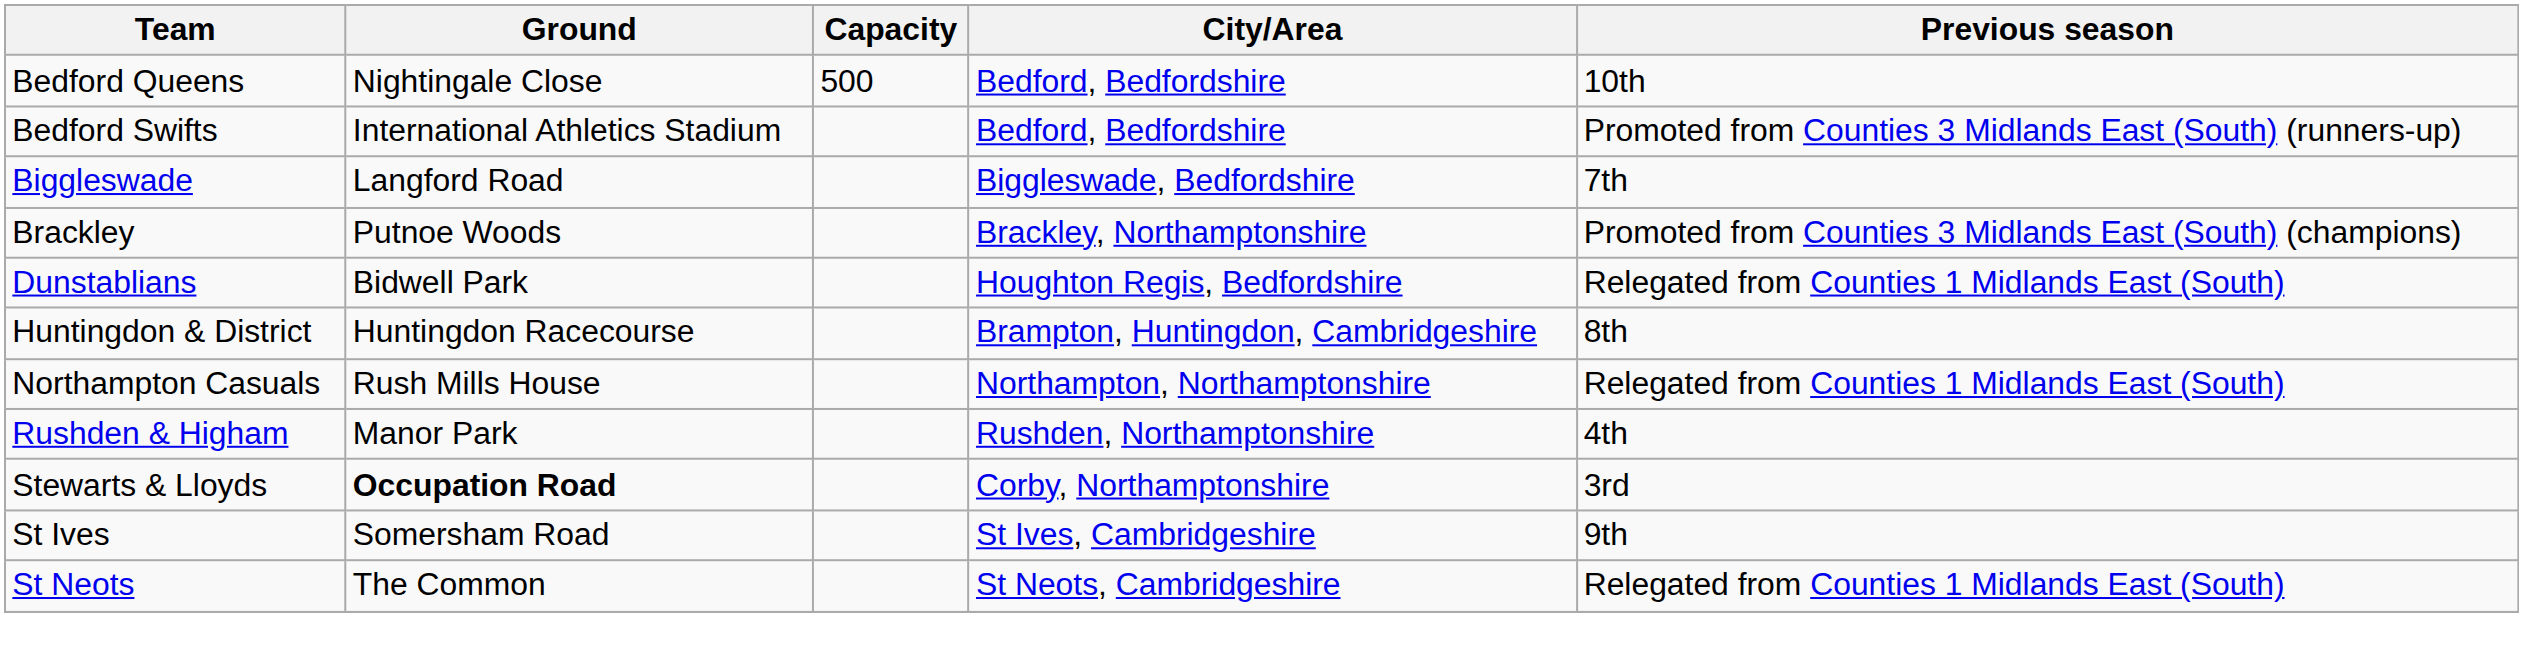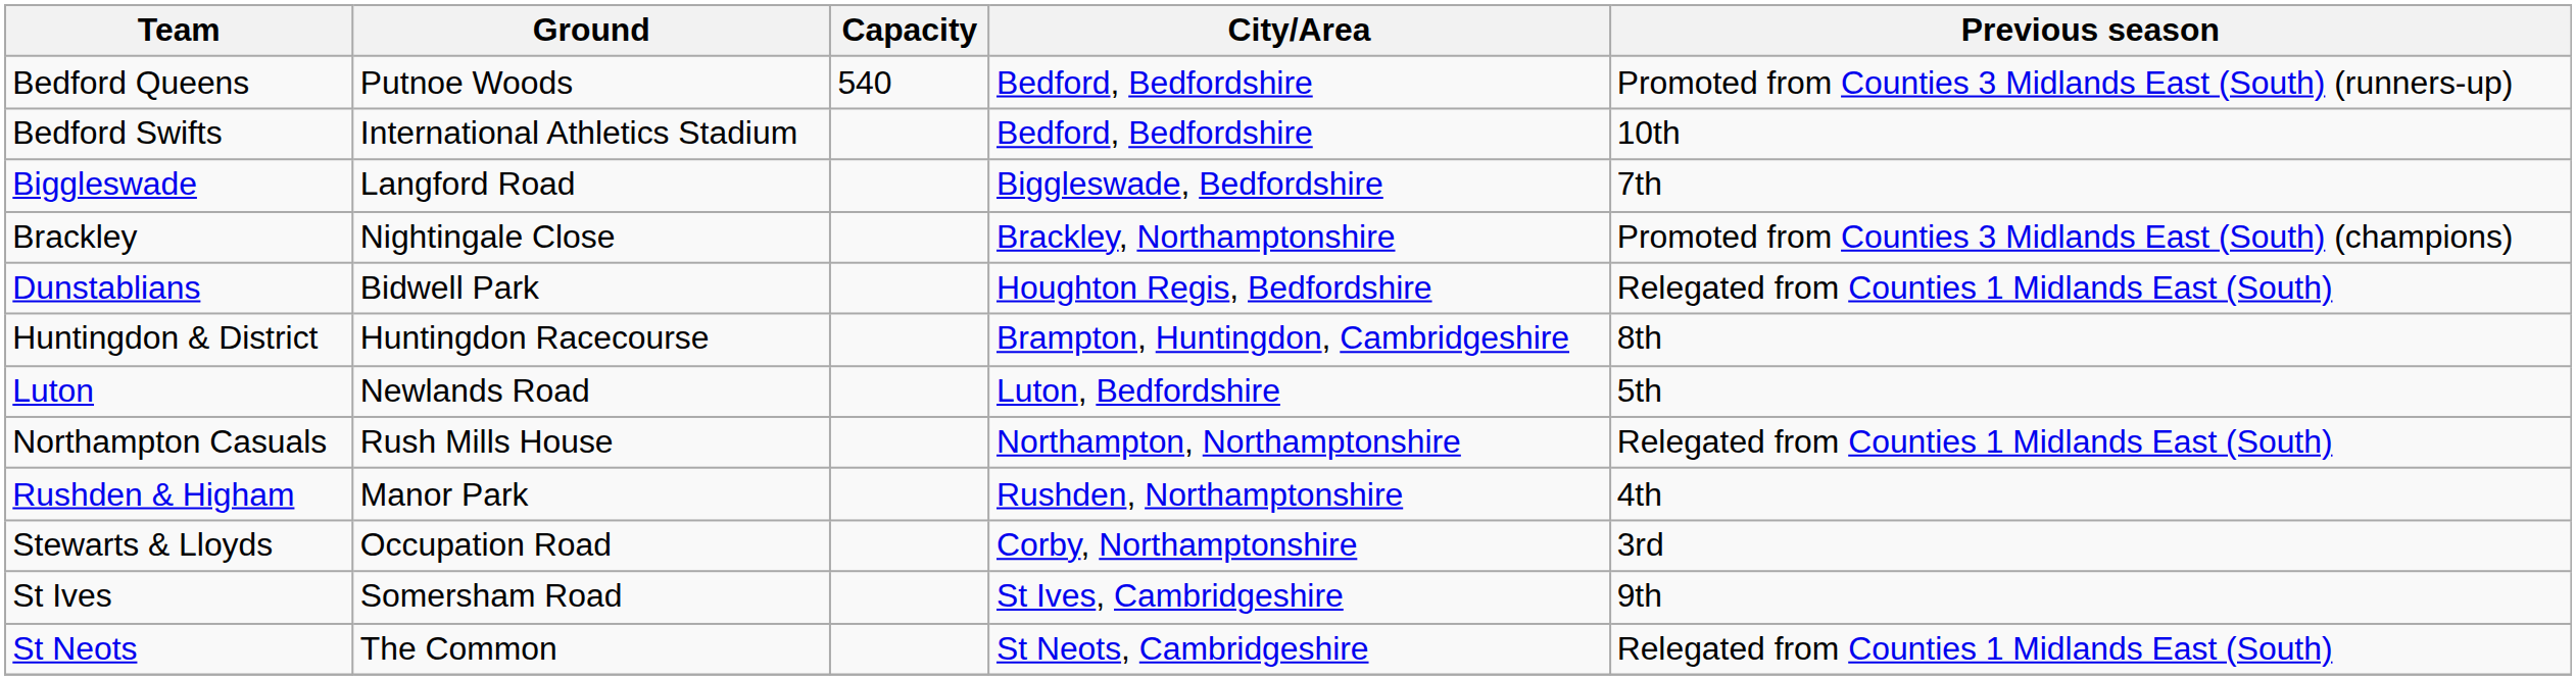Bedford Queens | Ground: Nightingale Close -> Putnoe Woods
Bedford Queens | Capacity: 500 -> 540
Bedford Queens | Previous season: 10th -> Promoted from Counties 3 Midlands East (South) (runners-up)
Bedford Swifts | Previous season: Promoted from Counties 3 Midlands East (South) (runners-up) -> 10th
Brackley | Ground: Putnoe Woods -> Nightingale Close
+ row: Luton | Newlands Road | Luton, Bedfordshire | 5th
Stewarts & Lloyds | Ground: bold -> normal
